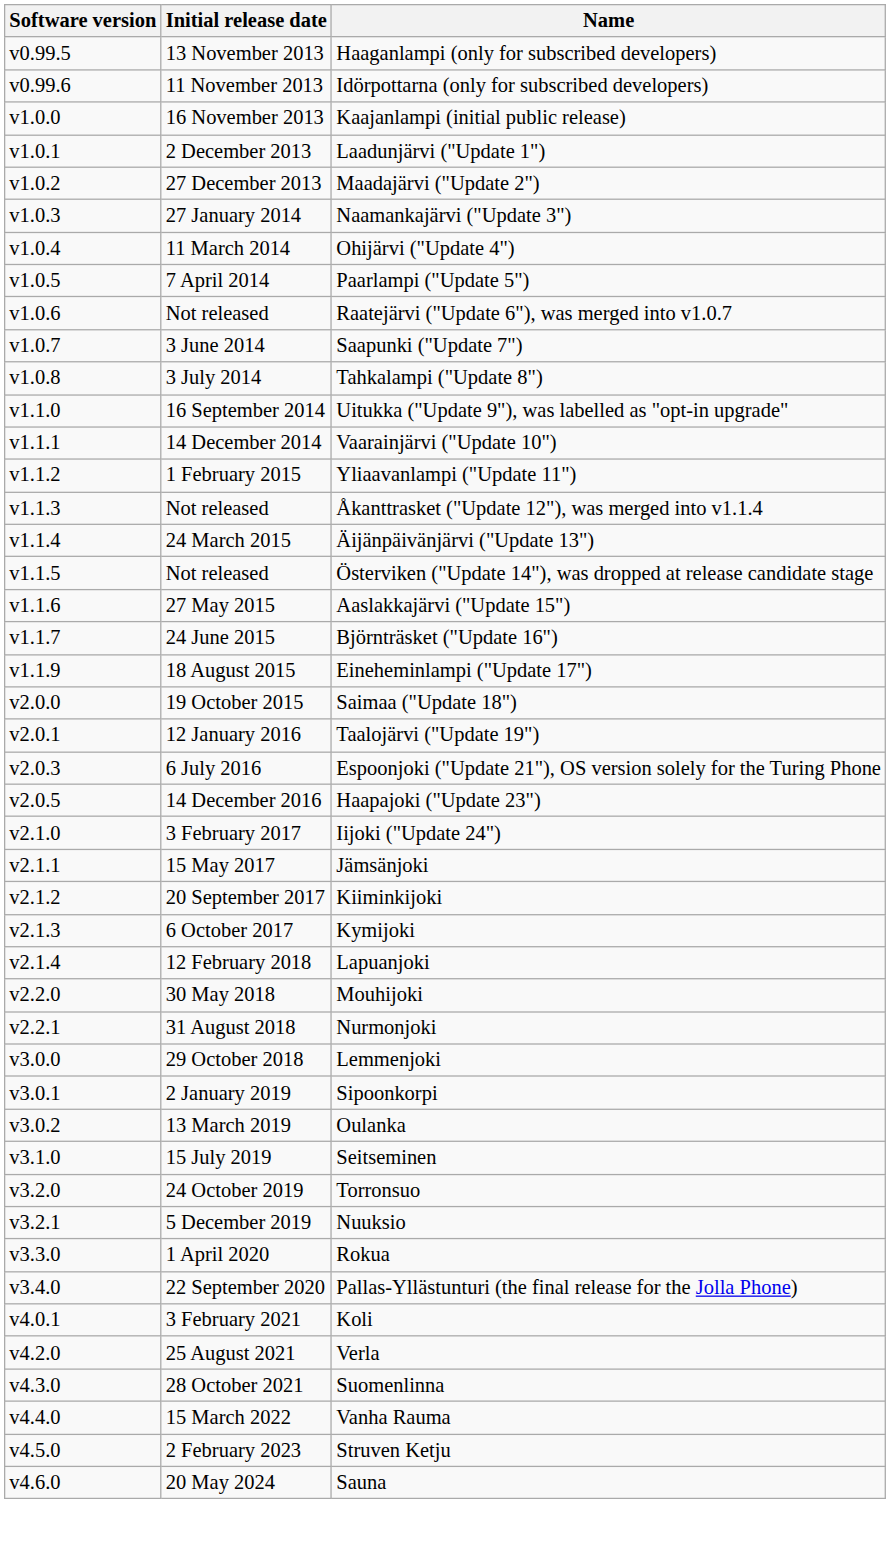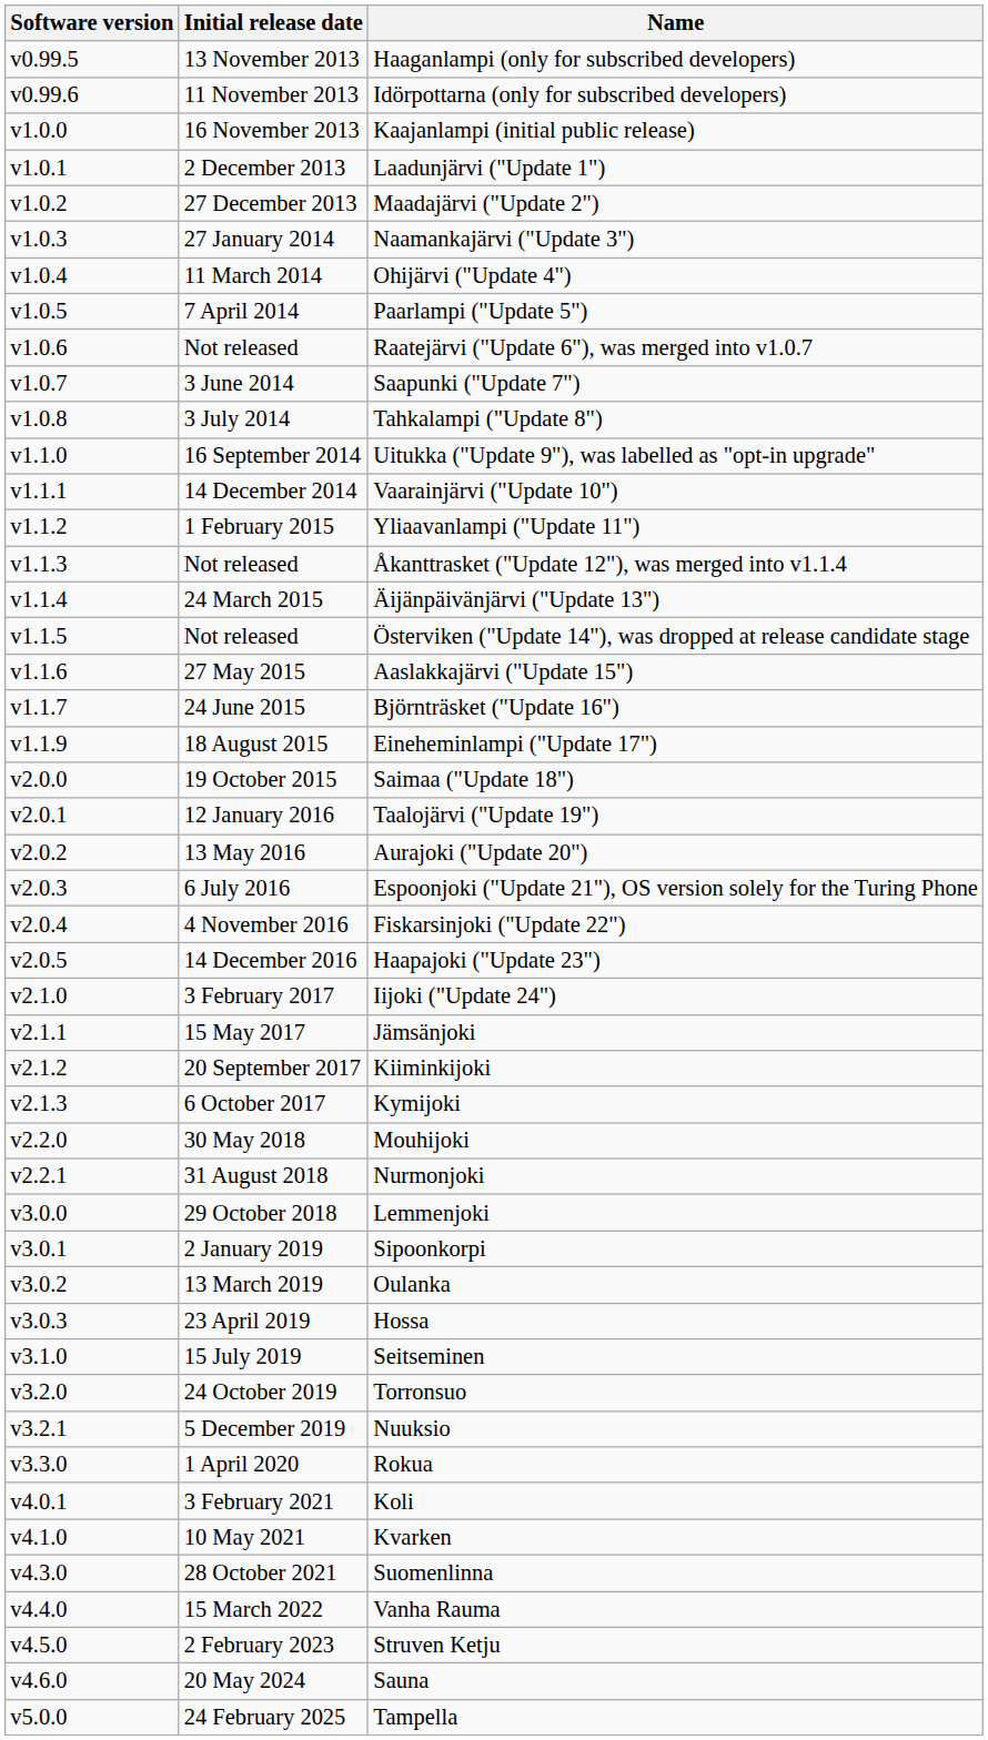+ row: v2.0.2 | 13 May 2016 | Aurajoki ("Update 20")
+ row: v2.0.4 | 4 November 2016 | Fiskarsinjoki ("Update 22")
- row: v2.1.4 | 12 February 2018 | Lapuanjoki
+ row: v3.0.3 | 23 April 2019 | Hossa
- row: v3.4.0 | 22 September 2020 | Pallas-Yllästunturi (the final release for the Jolla Phone)
+ row: v4.1.0 | 10 May 2021 | Kvarken
- row: v4.2.0 | 25 August 2021 | Verla
+ row: v5.0.0 | 24 February 2025 | Tampella
